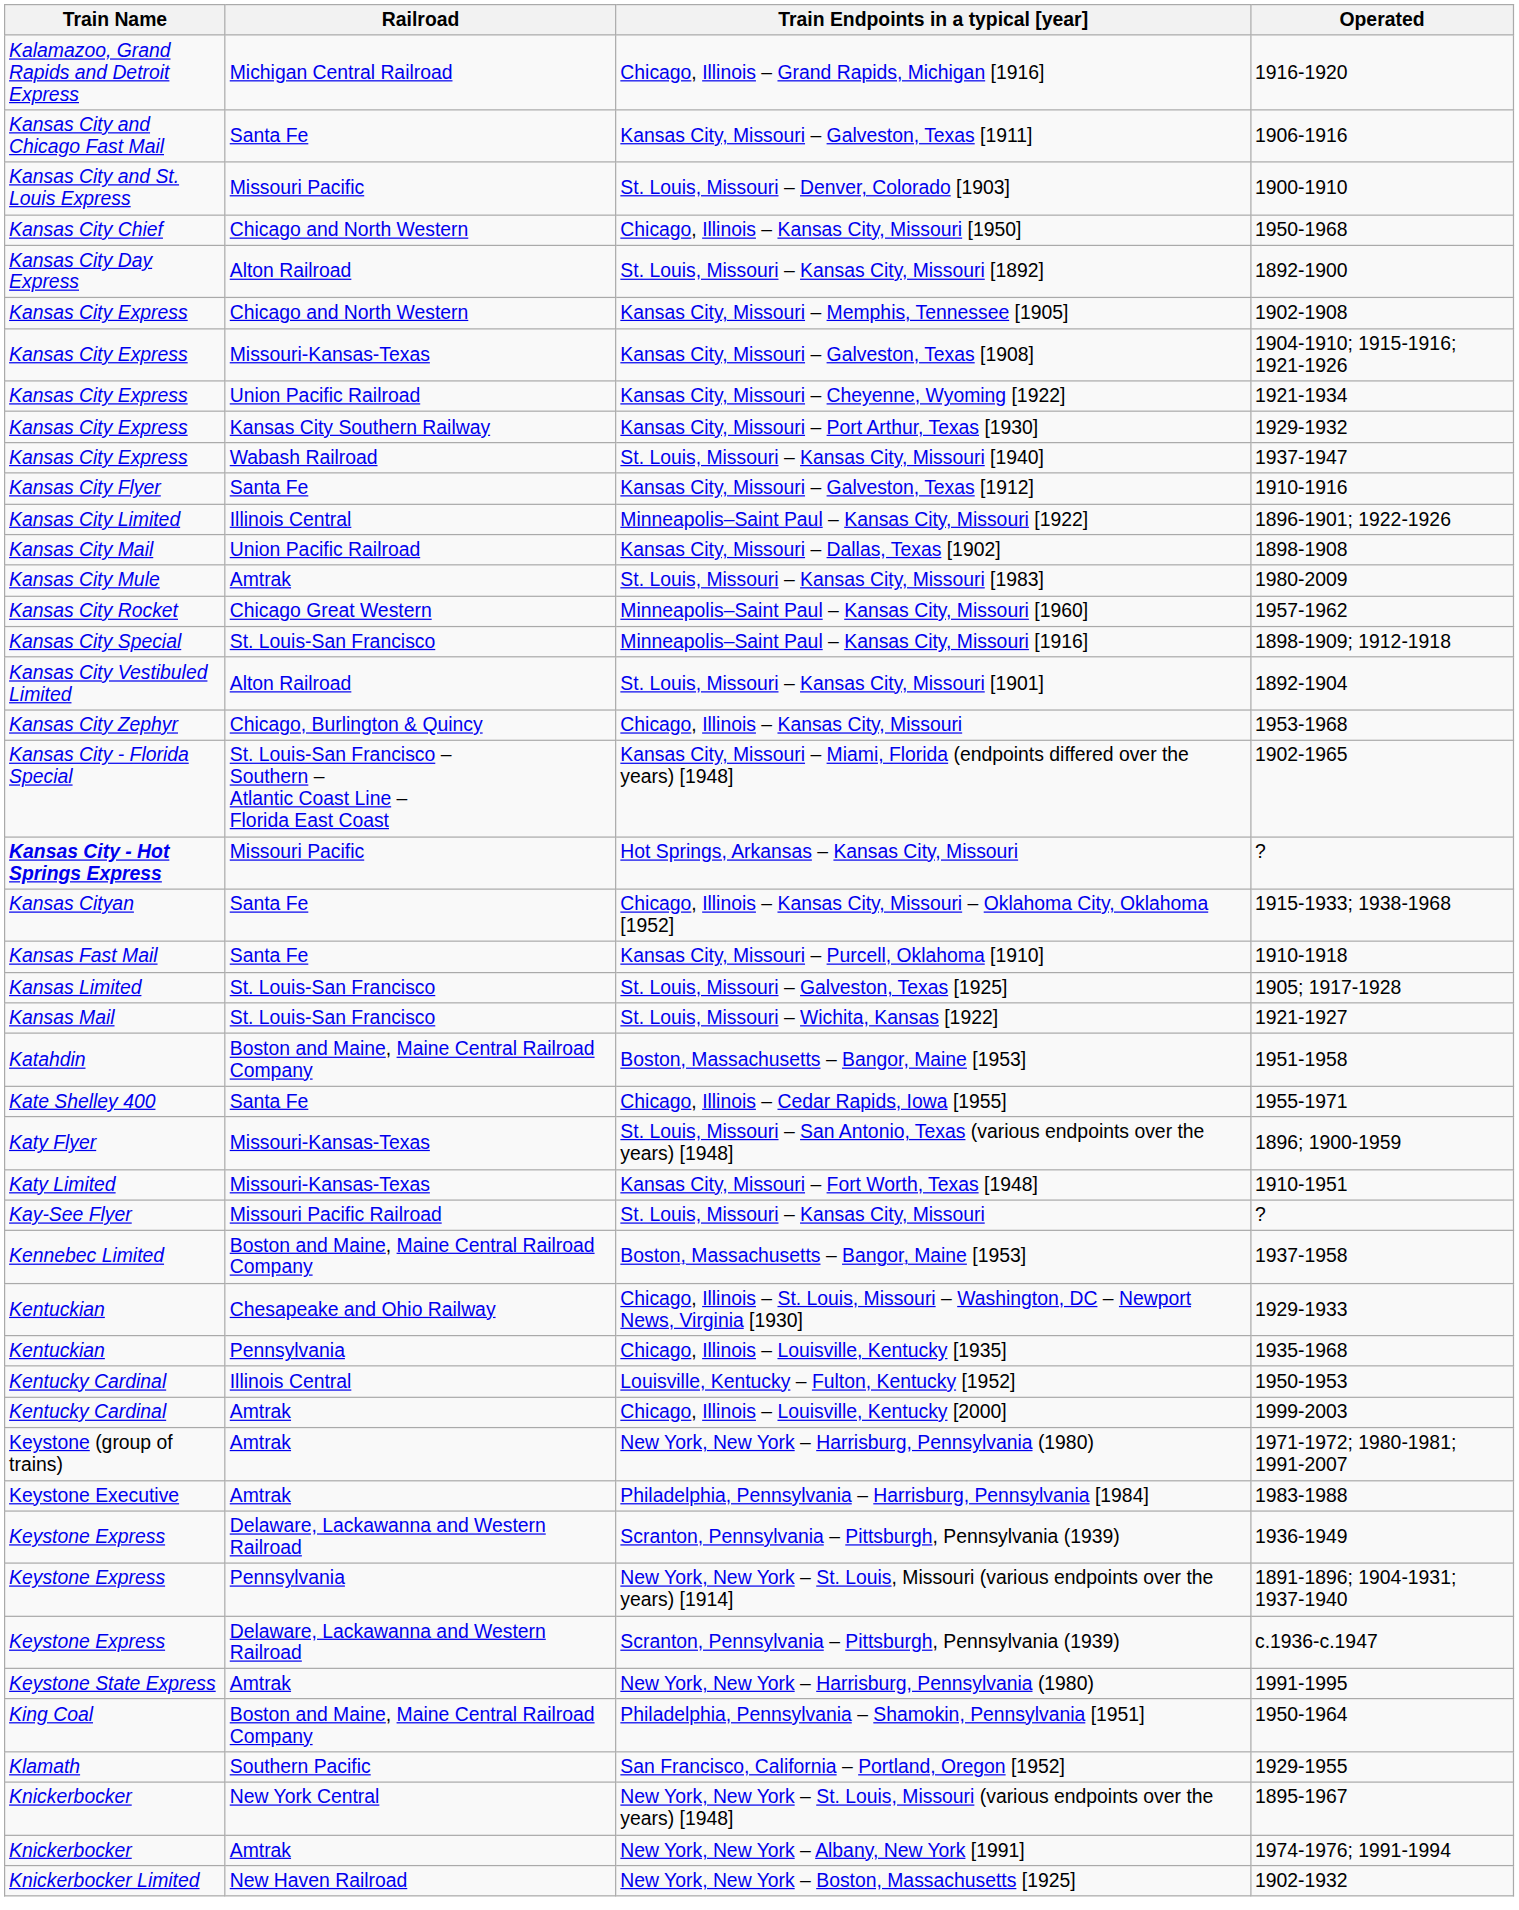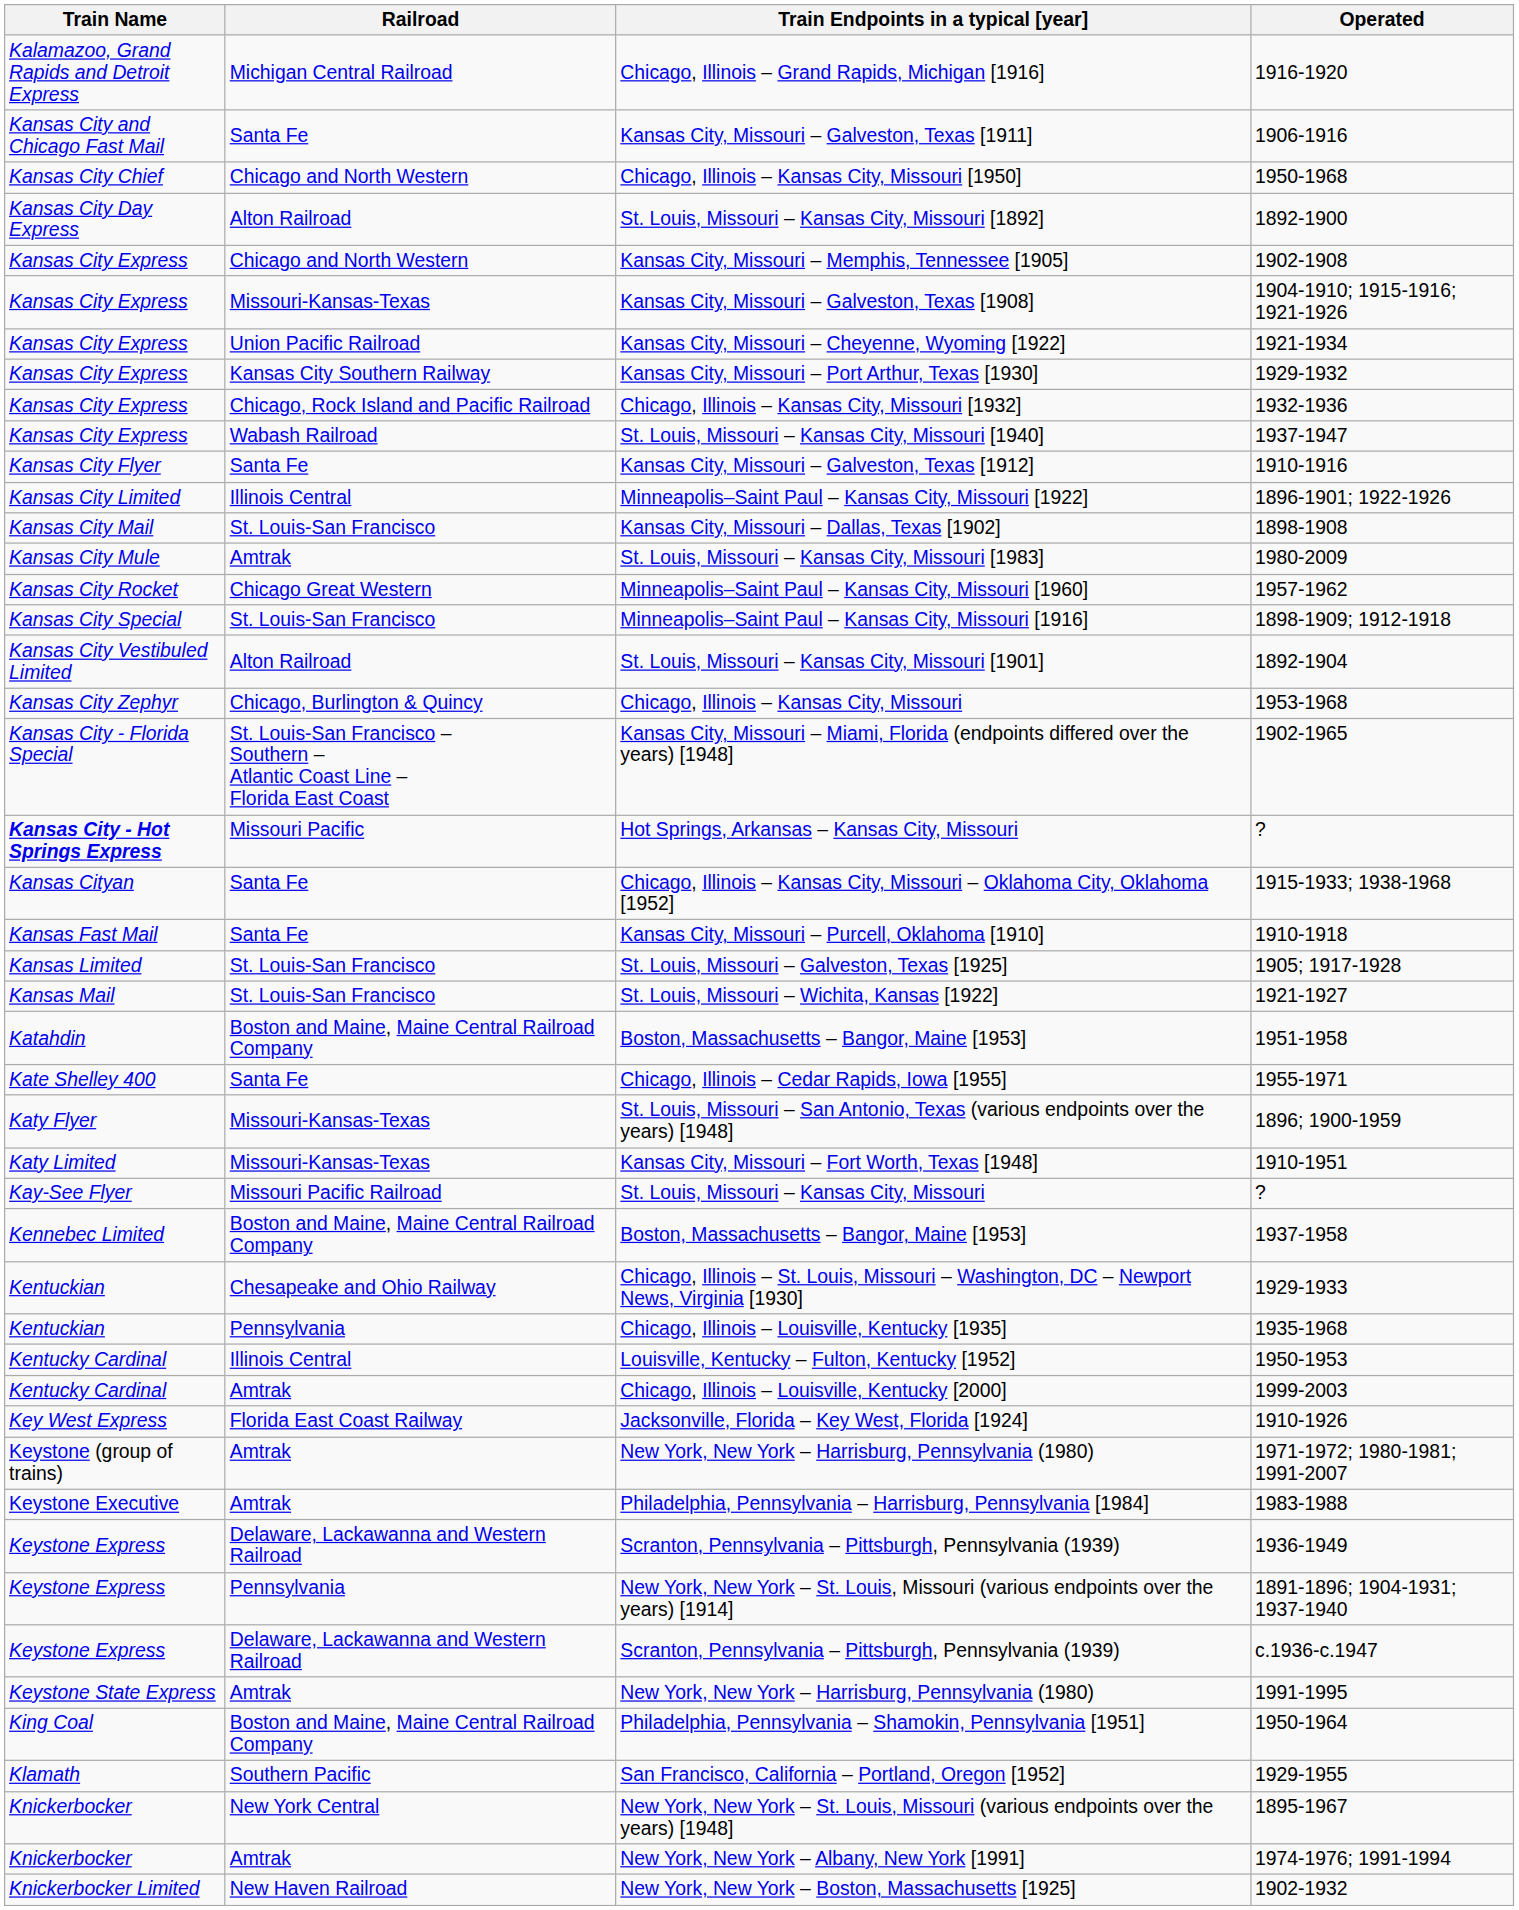- row: Kansas City and St. Louis Express | Missouri Pacific | St. Louis, Missouri – Denver, Colorado [1903] | 1900-1910
+ row: Kansas City Express | Chicago, Rock Island and Pacific Railroad | Chicago, Illinois – Kansas City, Missouri [1932] | 1932-1936
Kansas City, Missouri – Dallas, Texas [1902] | Railroad: Union Pacific Railroad -> St. Louis-San Francisco
+ row: Key West Express | Florida East Coast Railway | Jacksonville, Florida – Key West, Florida [1924] | 1910-1926
